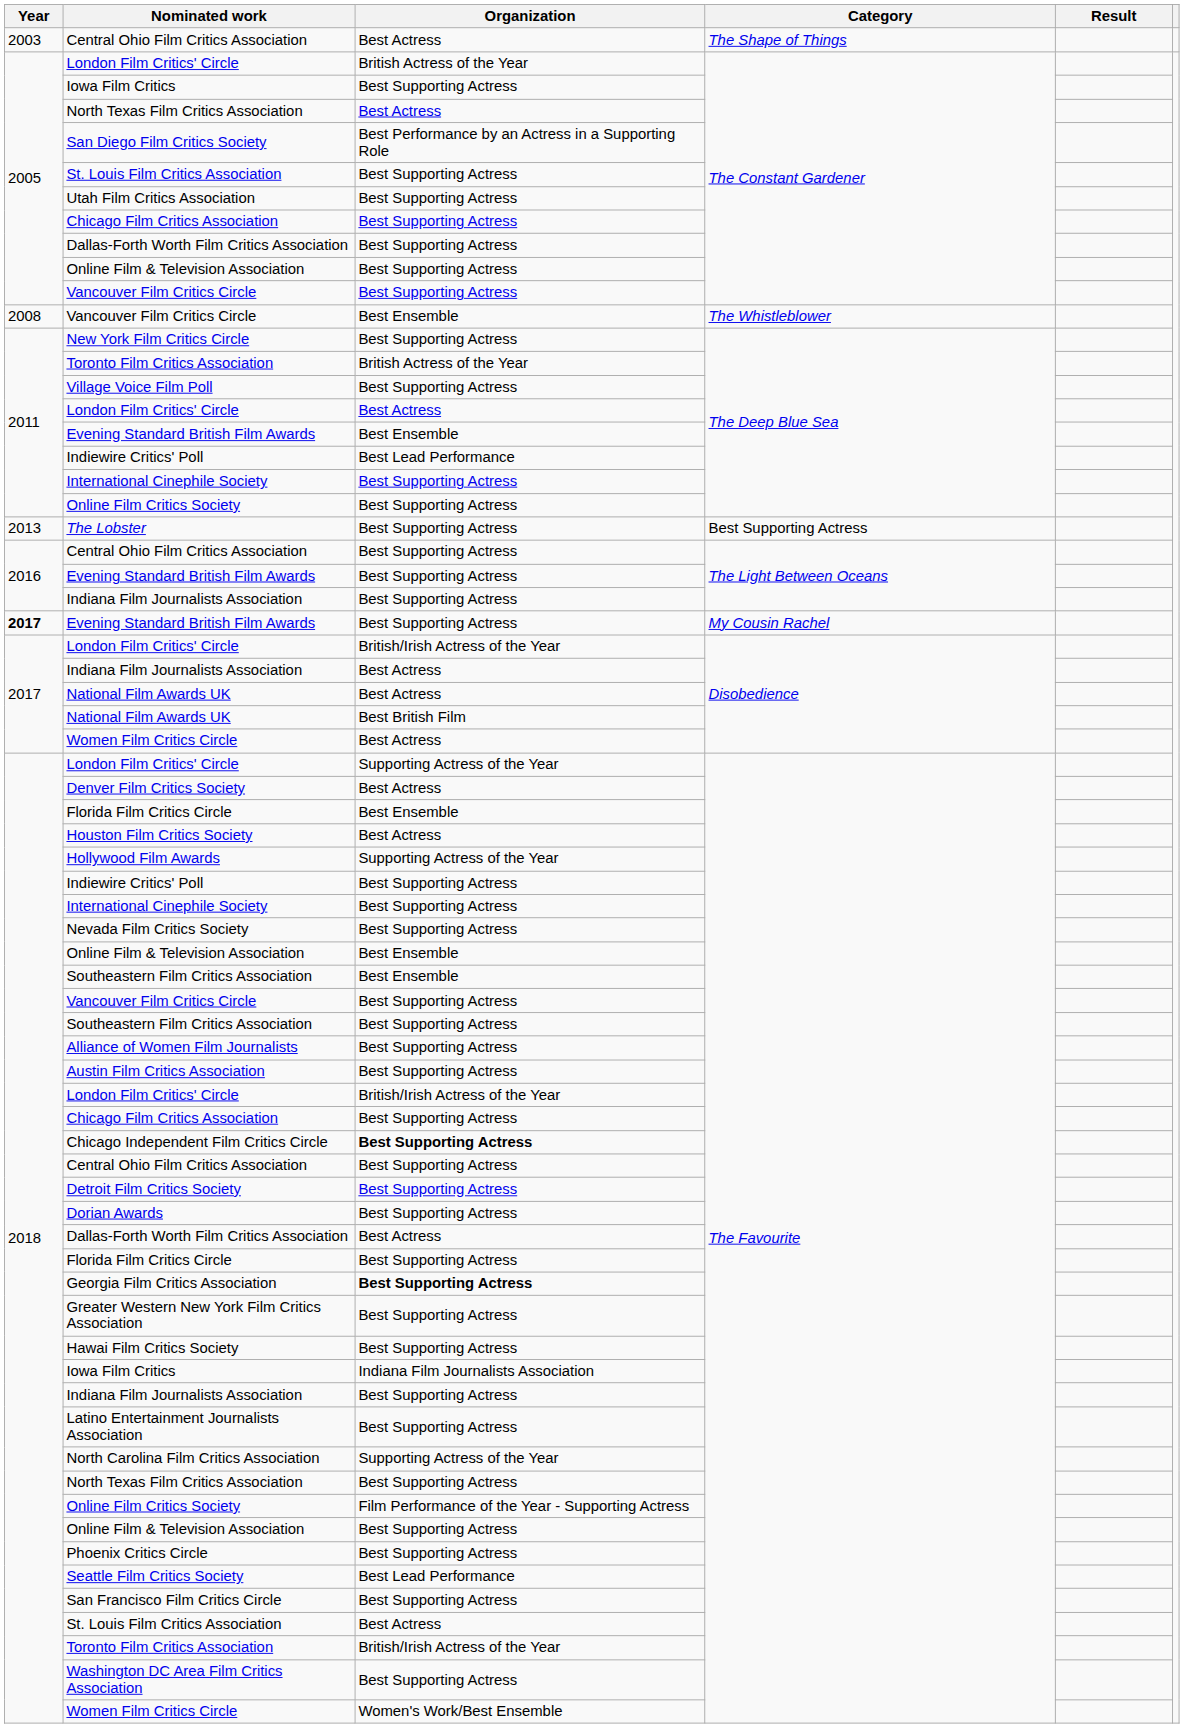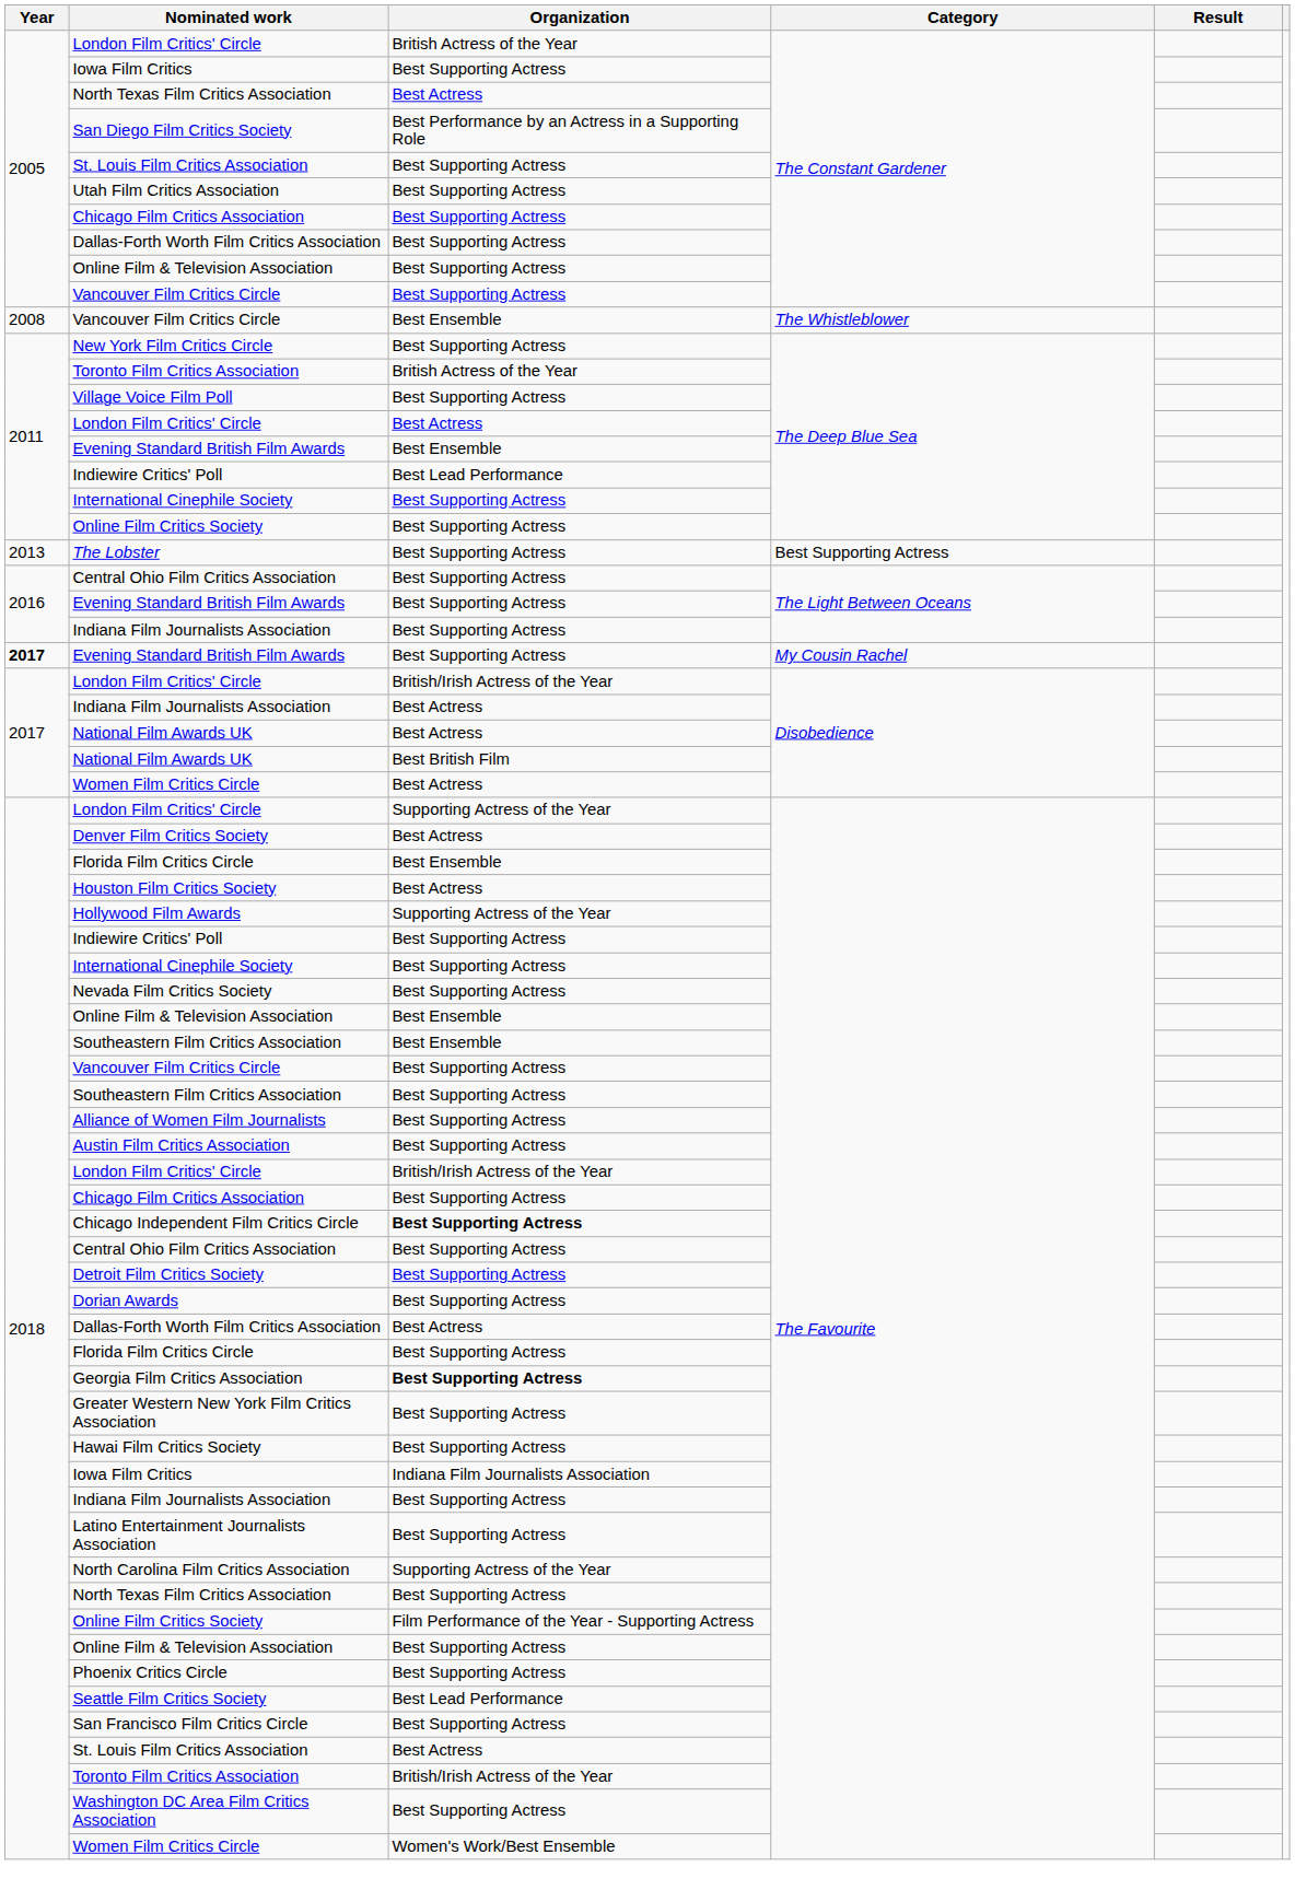- row: 2003 | Central Ohio Film Critics Association | Best Actress | The Shape of Things
